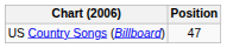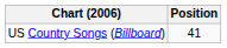US Country Songs (Billboard) | Position: 47 -> 41
